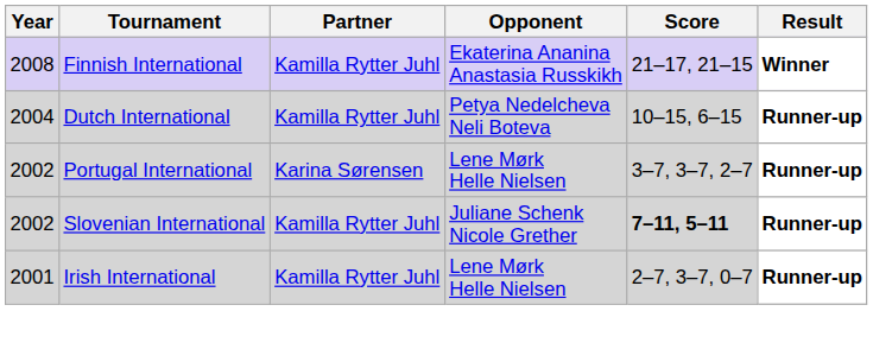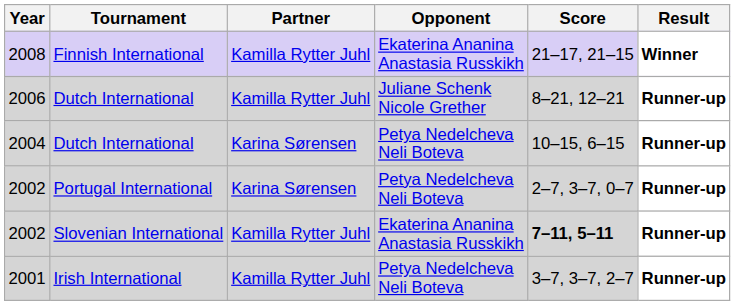+ row: 2006 | Dutch International | Kamilla Rytter Juhl | Juliane Schenk Nicole Grether | 8–21, 12–21 | Runner-up
2004 | Partner: Kamilla Rytter Juhl -> Karina Sørensen
2002 / Portugal International | Opponent: Lene Mørk Helle Nielsen -> Petya Nedelcheva Neli Boteva
2002 / Portugal International | Score: 3–7, 3–7, 2–7 -> 2–7, 3–7, 0–7
2002 / Slovenian International | Opponent: Juliane Schenk Nicole Grether -> Ekaterina Ananina Anastasia Russkikh
2001 | Opponent: Lene Mørk Helle Nielsen -> Petya Nedelcheva Neli Boteva
2001 | Score: 2–7, 3–7, 0–7 -> 3–7, 3–7, 2–7
